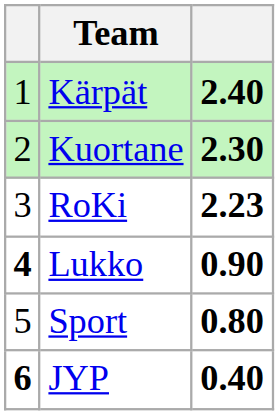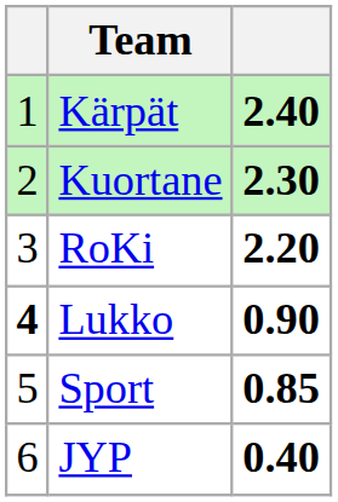RoKi | column 3: 2.23 -> 2.20
Sport | column 3: 0.80 -> 0.85
JYP | column 1: bold -> normal
